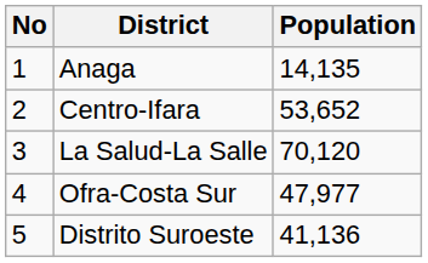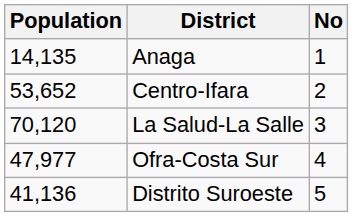columns swapped: No <-> Population
